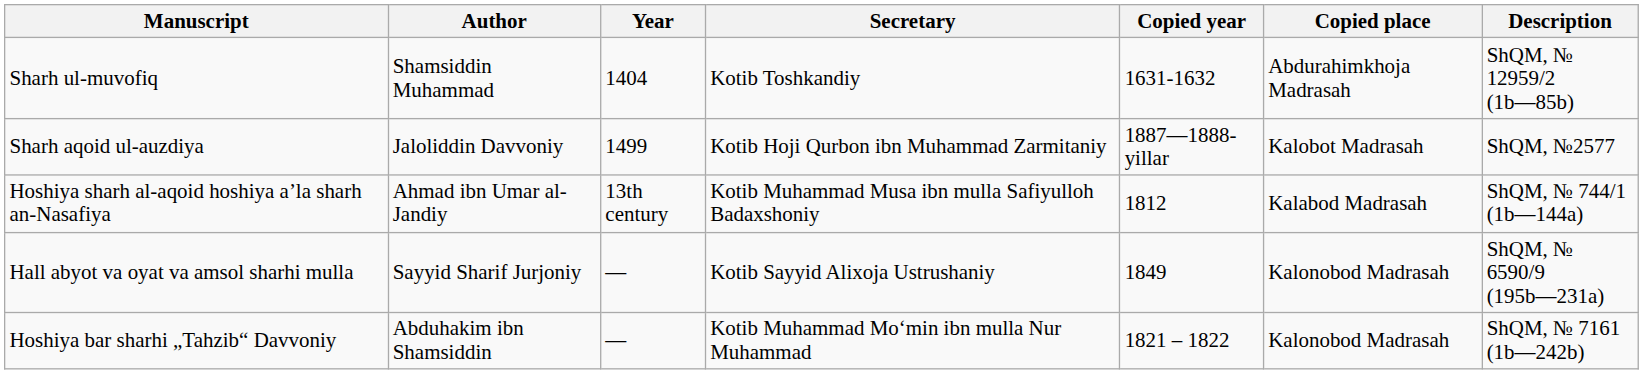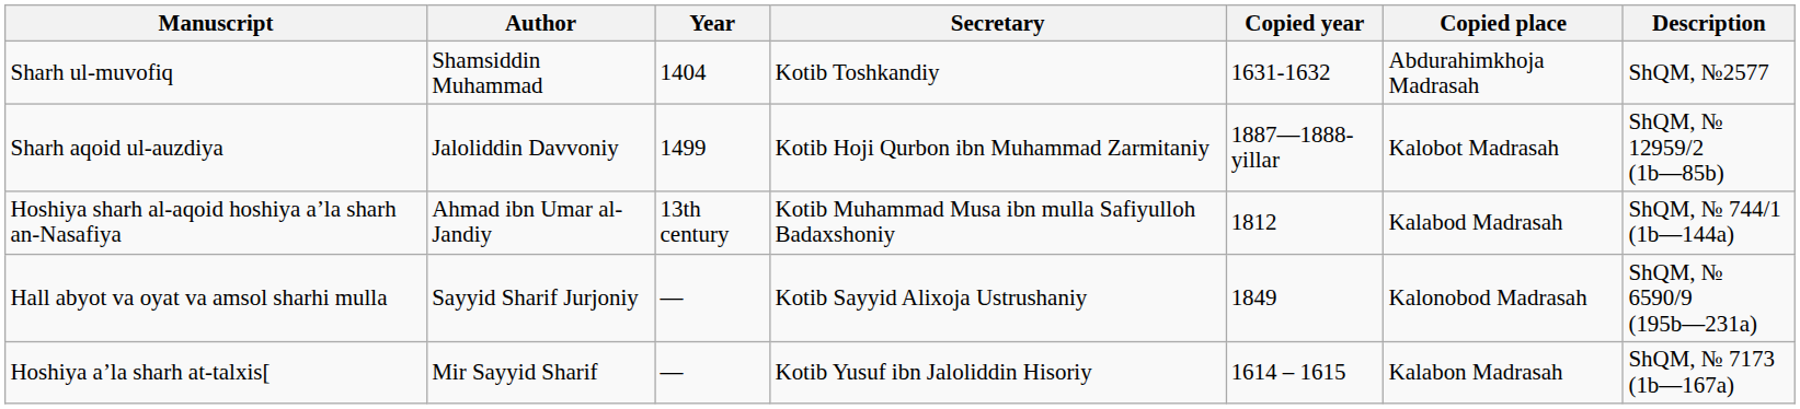Sharh ul-muvofiq | Description: ShQM, № 12959/2 (1b—85b) -> ShQM, №2577
Sharh aqoid ul-auzdiya | Description: ShQM, №2577 -> ShQM, № 12959/2 (1b—85b)
- row: Hoshiya bar sharhi „Tahzib“ Davvoniy | Abduhakim ibn Shamsiddin | — | Kotib Muhammad Moʻmin ibn mulla Nur Muhammad | 1821 – 1822 | Kalonobod Madrasah | ShQM, № 7161 (1b—242b)
+ row: Hoshiya aʼla sharh at-talxis[ | Mir Sayyid Sharif | — | Kotib Yusuf ibn Jaloliddin Hisoriy | 1614 – 1615 | Kalabon Madrasah | ShQM, № 7173 (1b—167a)
